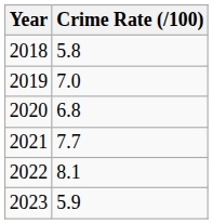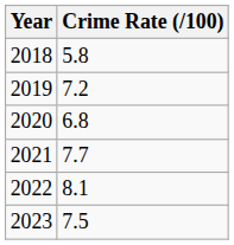2019 | Crime Rate (/100): 7.0 -> 7.2
2023 | Crime Rate (/100): 5.9 -> 7.5
